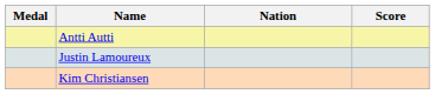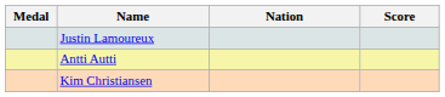rows swapped: Antti Autti <-> Justin Lamoureux
